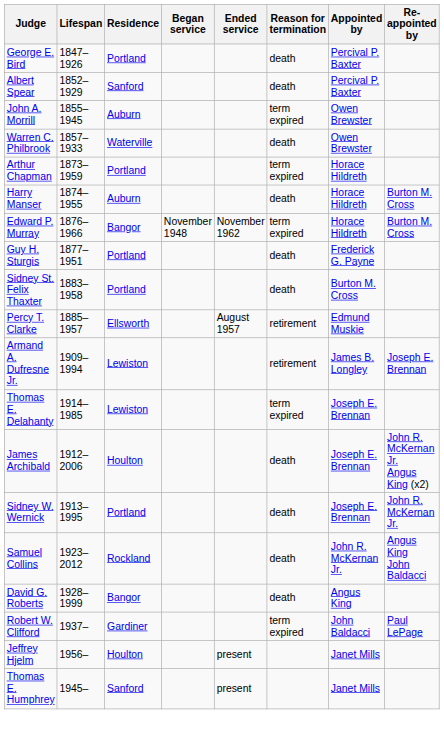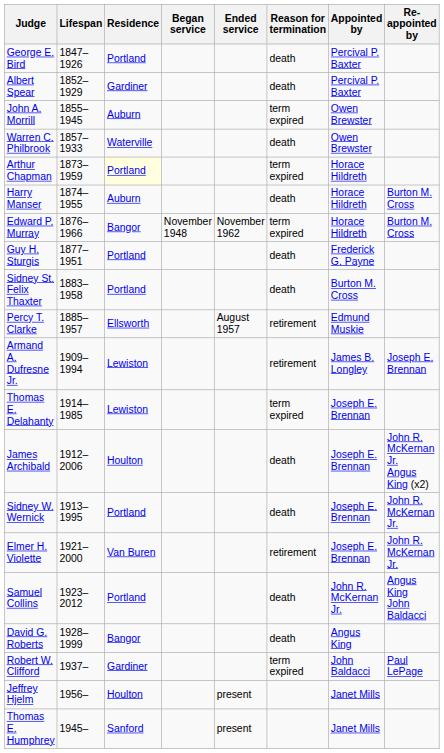Albert Spear | Residence: Sanford -> Gardiner
Arthur Chapman | Residence: no background -> lightyellow background
+ row: Elmer H. Violette | 1921–2000 | Van Buren | retirement | Joseph E. Brennan | John R. McKernan Jr.
Samuel Collins | Residence: Rockland -> Portland
